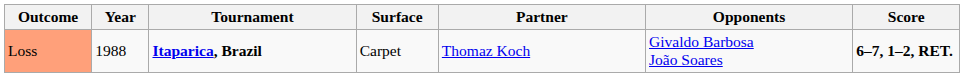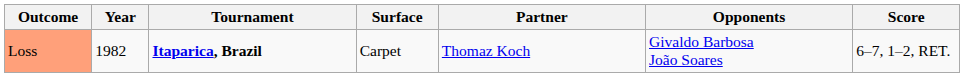Loss | Year: 1988 -> 1982
Loss | Score: bold -> normal
